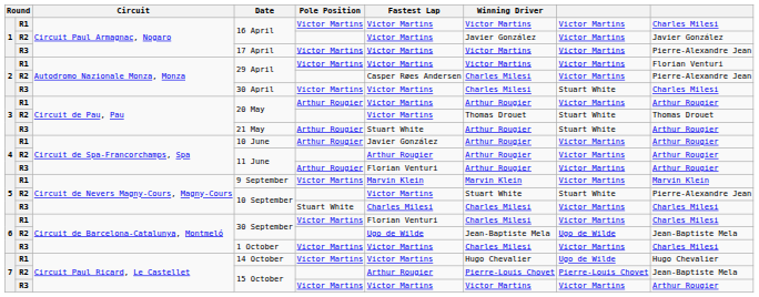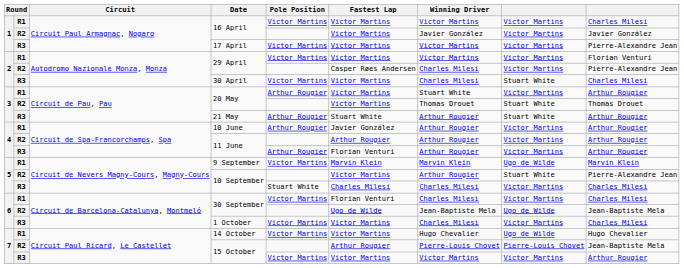R1 / 20 May | Winning Driver: Arthur Rougier -> Stuart White
9 September | column 8: Victor Martins -> Ugo de Wilde
R2 / 10 September | Winning Driver: Stuart White -> Arthur Rougier
